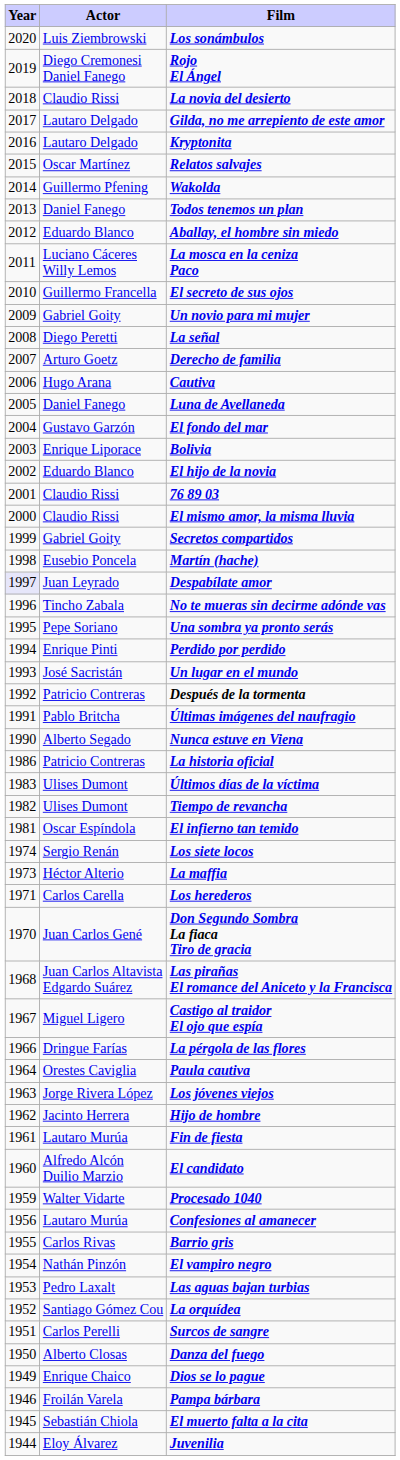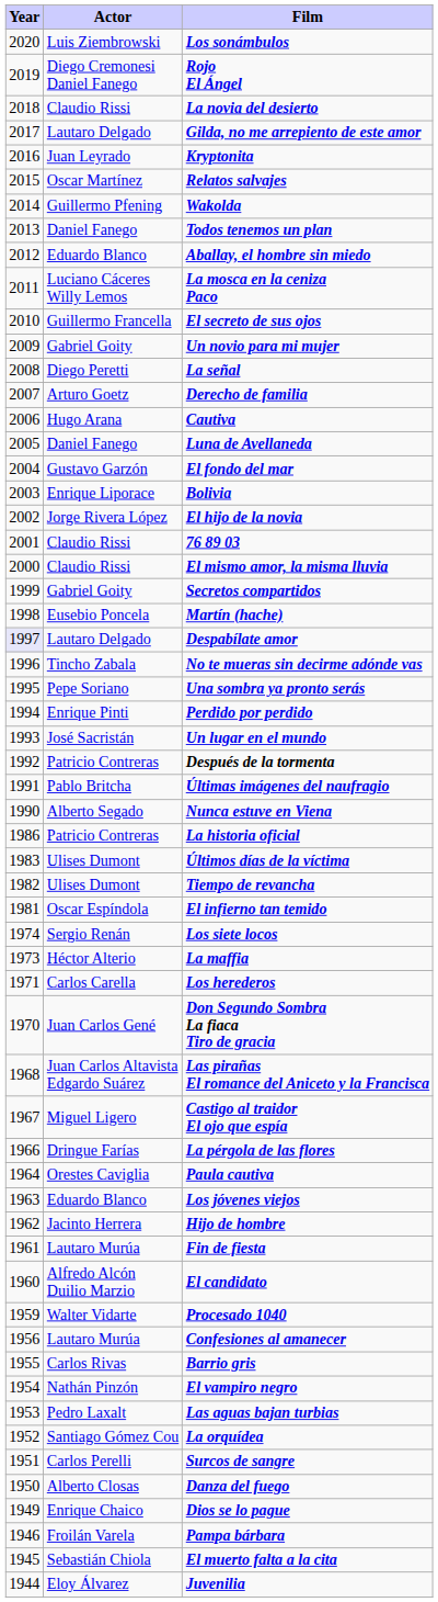Kryptonita | Actor: Lautaro Delgado -> Juan Leyrado
El hijo de la novia | Actor: Eduardo Blanco -> Jorge Rivera López
Despabílate amor | Actor: Juan Leyrado -> Lautaro Delgado
Los jóvenes viejos | Actor: Jorge Rivera López -> Eduardo Blanco
